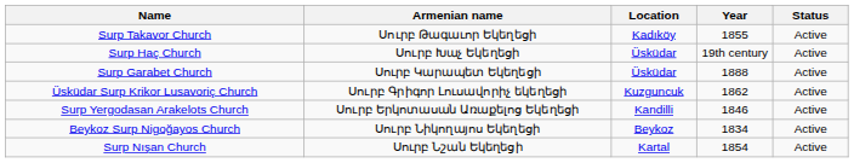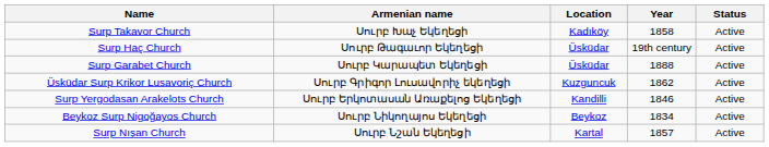Surp Takavor Church | Armenian name: Սուրբ Թագաւոր Եկեղեցի -> Սուրբ Խաչ Եկեղեցի
Surp Takavor Church | Year: 1855 -> 1858
Surp Haç Church | Armenian name: Սուրբ Խաչ Եկեղեցի -> Սուրբ Թագաւոր Եկեղեցի
Surp Nışan Church | Year: 1854 -> 1857
